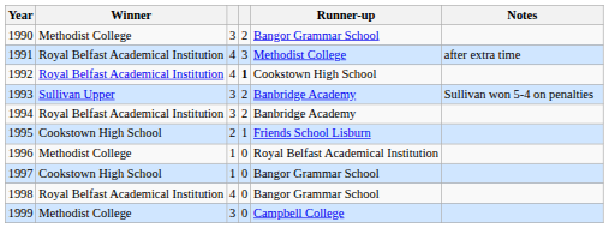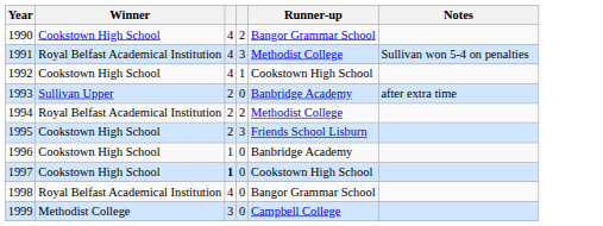1990 | Winner: Methodist College -> Cookstown High School
1990 | column 3: 3 -> 4
1991 | Notes: after extra time -> Sullivan won 5-4 on penalties
1992 | Winner: Royal Belfast Academical Institution -> Cookstown High School
1992 | column 4: bold -> normal
1993 | column 3: 3 -> 2
1993 | column 4: 2 -> 0
1993 | Notes: Sullivan won 5-4 on penalties -> after extra time
1994 | column 3: 3 -> 2
1994 | Runner-up: Banbridge Academy -> Methodist College
1995 | column 4: 1 -> 3
1996 | Winner: Methodist College -> Cookstown High School
1996 | Runner-up: Royal Belfast Academical Institution -> Banbridge Academy
1997 | column 3: normal -> bold
1997 | Runner-up: Bangor Grammar School -> Cookstown High School
